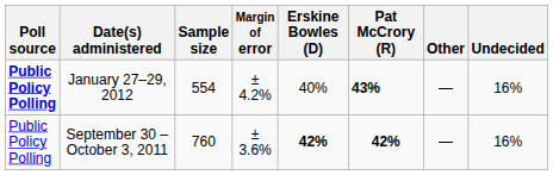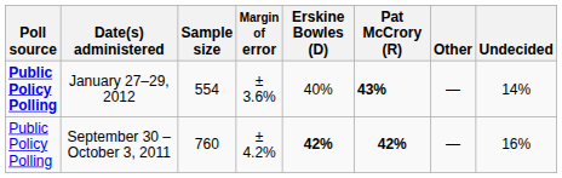January 27–29, 2012 | Margin of error: ± 4.2% -> ± 3.6%
January 27–29, 2012 | Undecided: 16% -> 14%
September 30 – October 3, 2011 | Margin of error: ± 3.6% -> ± 4.2%
